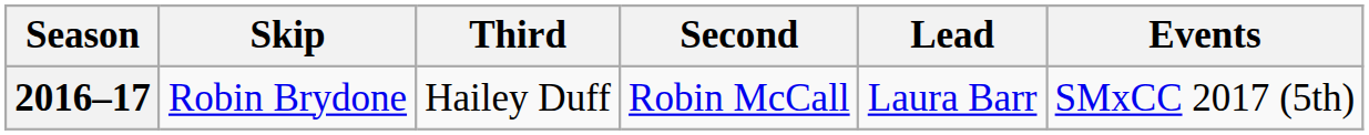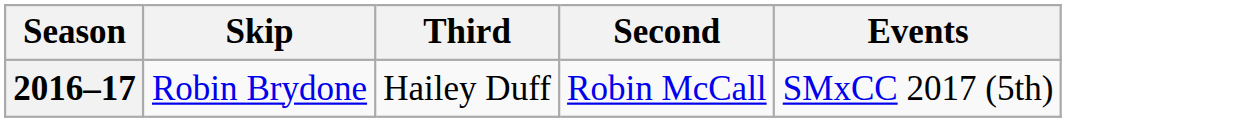- column: Lead | Laura Barr
